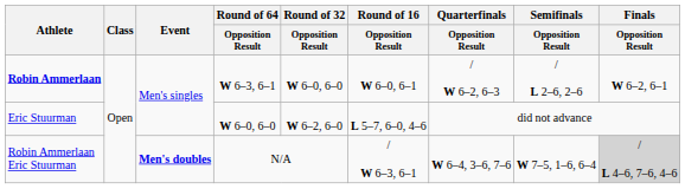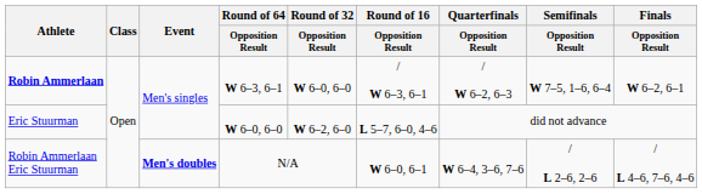Robin Ammerlaan | Round of 16 / Opposition Result: W 6–0, 6–1 -> / W 6–3, 6–1
Robin Ammerlaan | Semifinals / Opposition Result: / L 2–6, 2–6 -> W 7–5, 1–6, 6–4
Robin Ammerlaan Eric Stuurman | Round of 16 / Opposition Result: / W 6–3, 6–1 -> W 6–0, 6–1
Robin Ammerlaan Eric Stuurman | Semifinals / Opposition Result: W 7–5, 1–6, 6–4 -> / L 2–6, 2–6
Robin Ammerlaan Eric Stuurman | Finals / Opposition Result: lightgrey background -> no background
